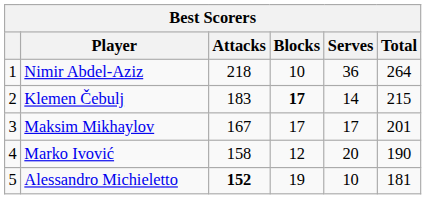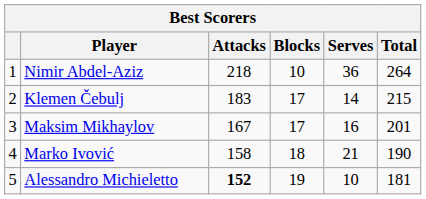Klemen Čebulj | Blocks: bold -> normal
Maksim Mikhaylov | Serves: 17 -> 16
Marko Ivović | Blocks: 12 -> 18
Marko Ivović | Serves: 20 -> 21
